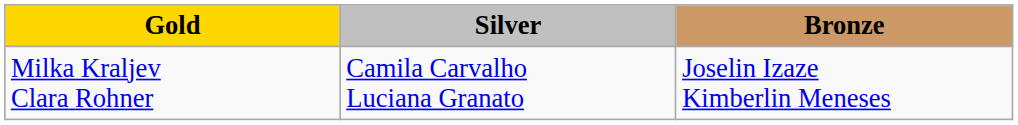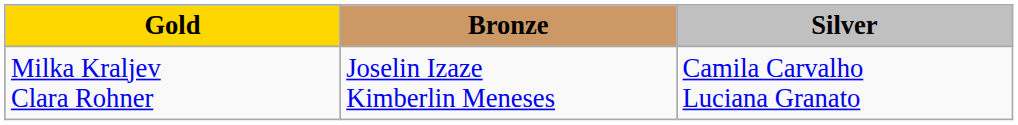columns swapped: Silver <-> Bronze
